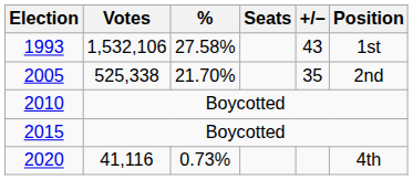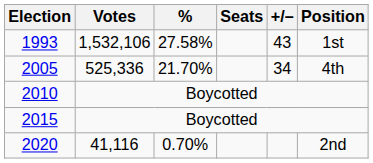2005 | Votes: 525,338 -> 525,336
2005 | +/–: 35 -> 34
2005 | Position: 2nd -> 4th
2020 | %: 0.73% -> 0.70%
2020 | Position: 4th -> 2nd
